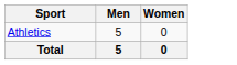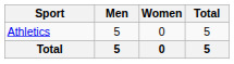+ column: Total | 5 | 5
